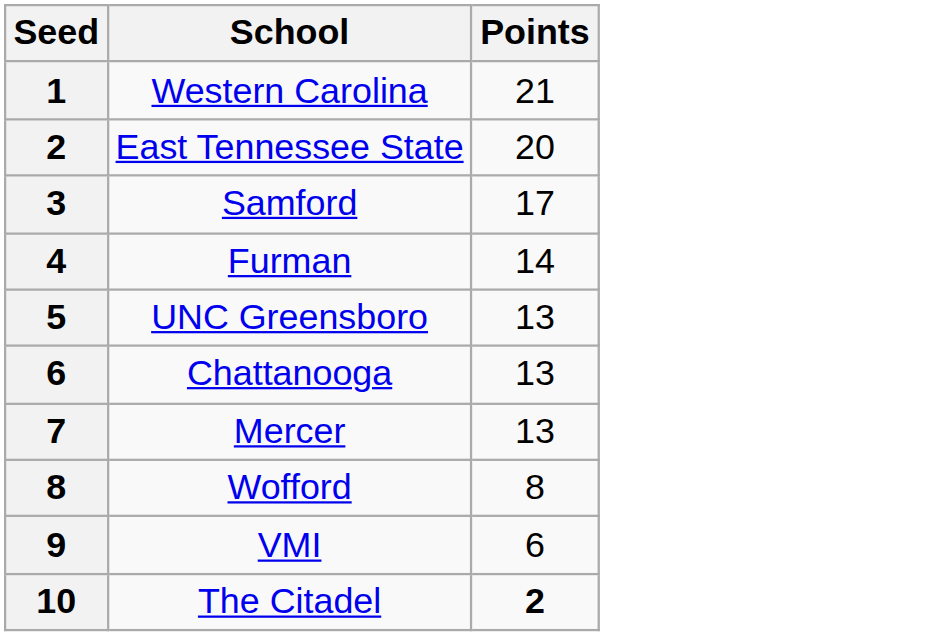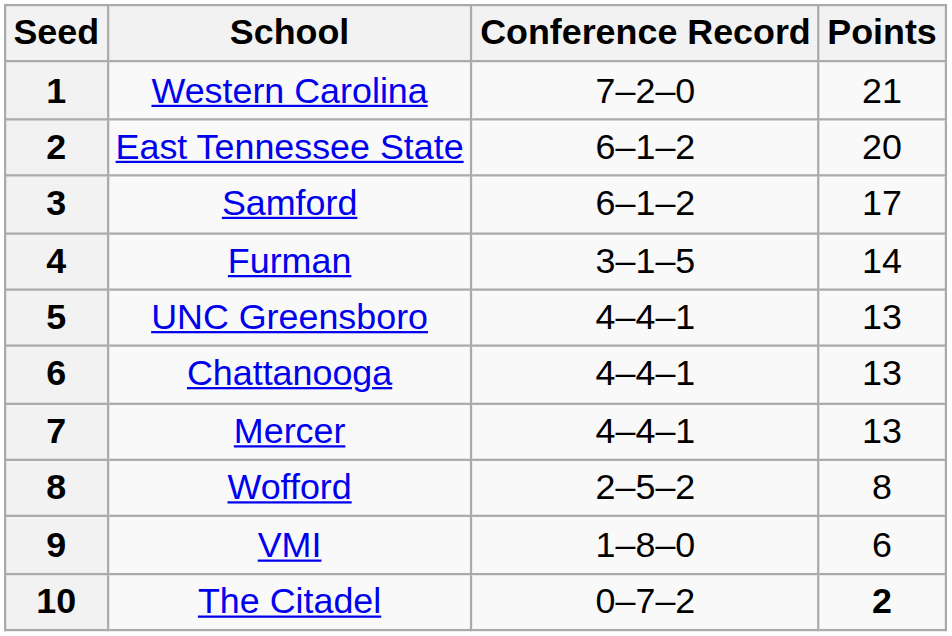+ column: Conference Record | 7–2–0 | 6–1–2 | 6–1–2 | 3–1–5 | 4–4–1 | 4–4–1 | 4–4–1 | 2–5–2 | 1–8–0 | 0–7–2
